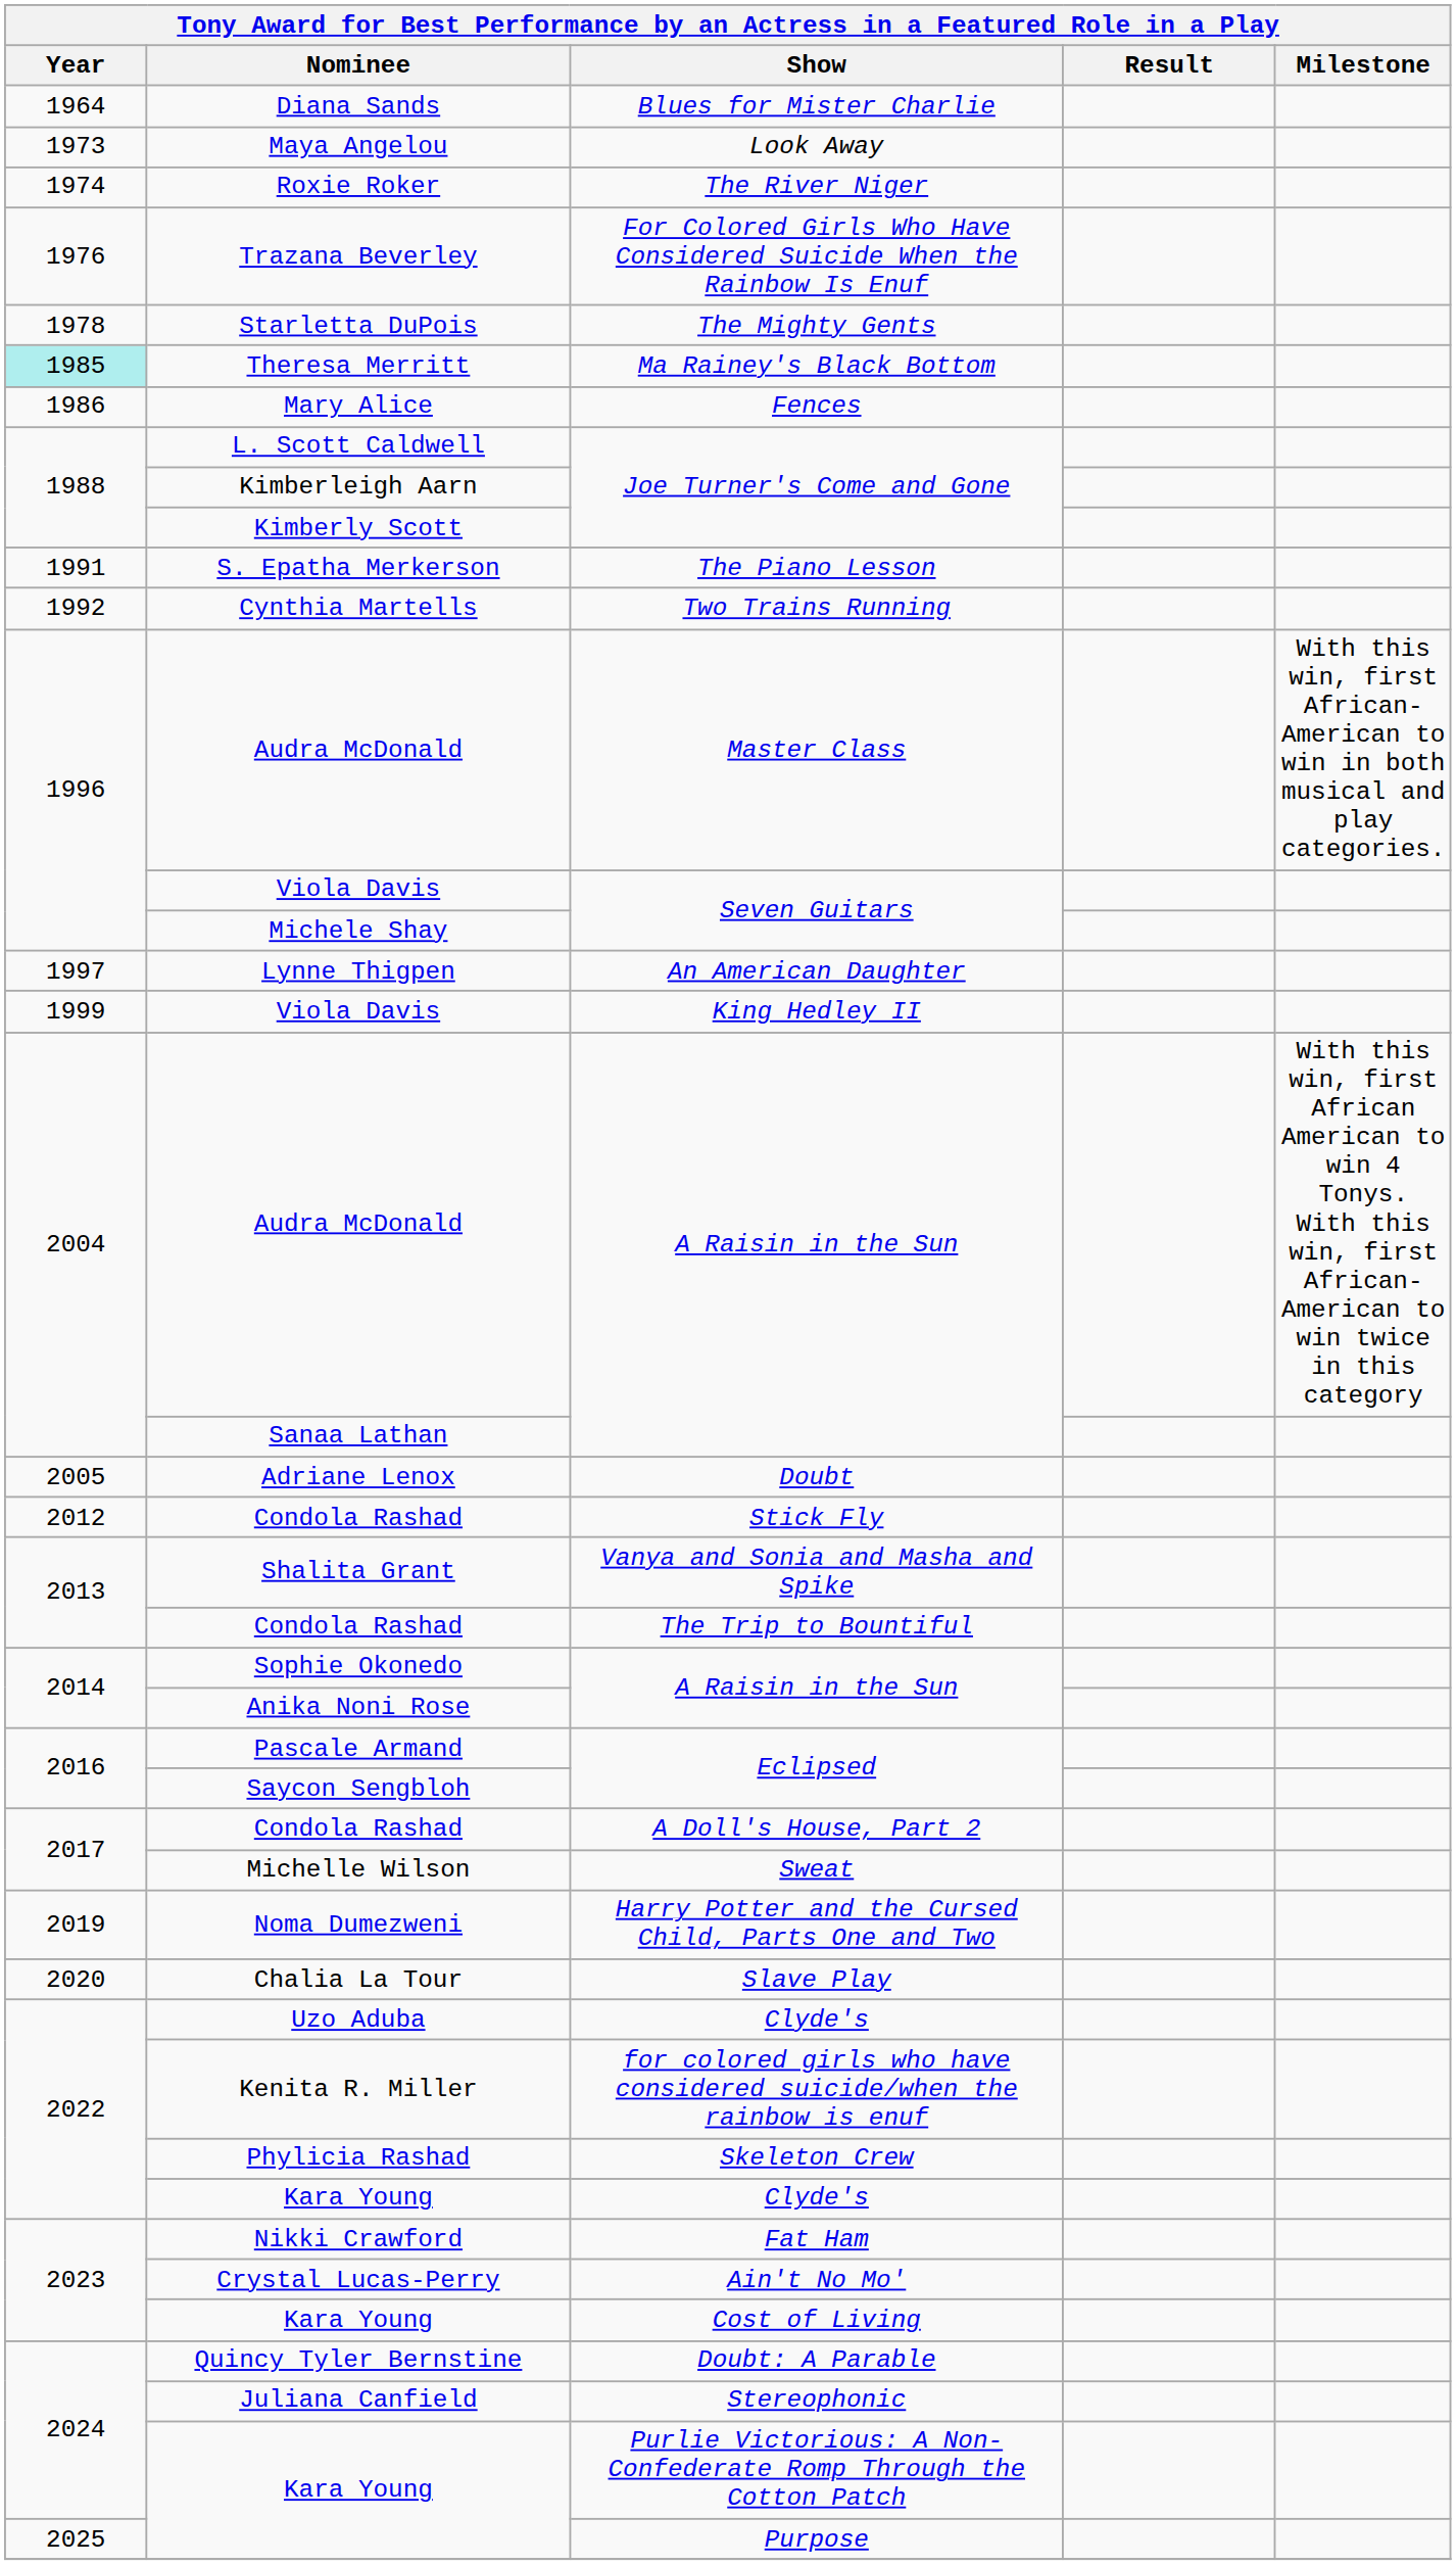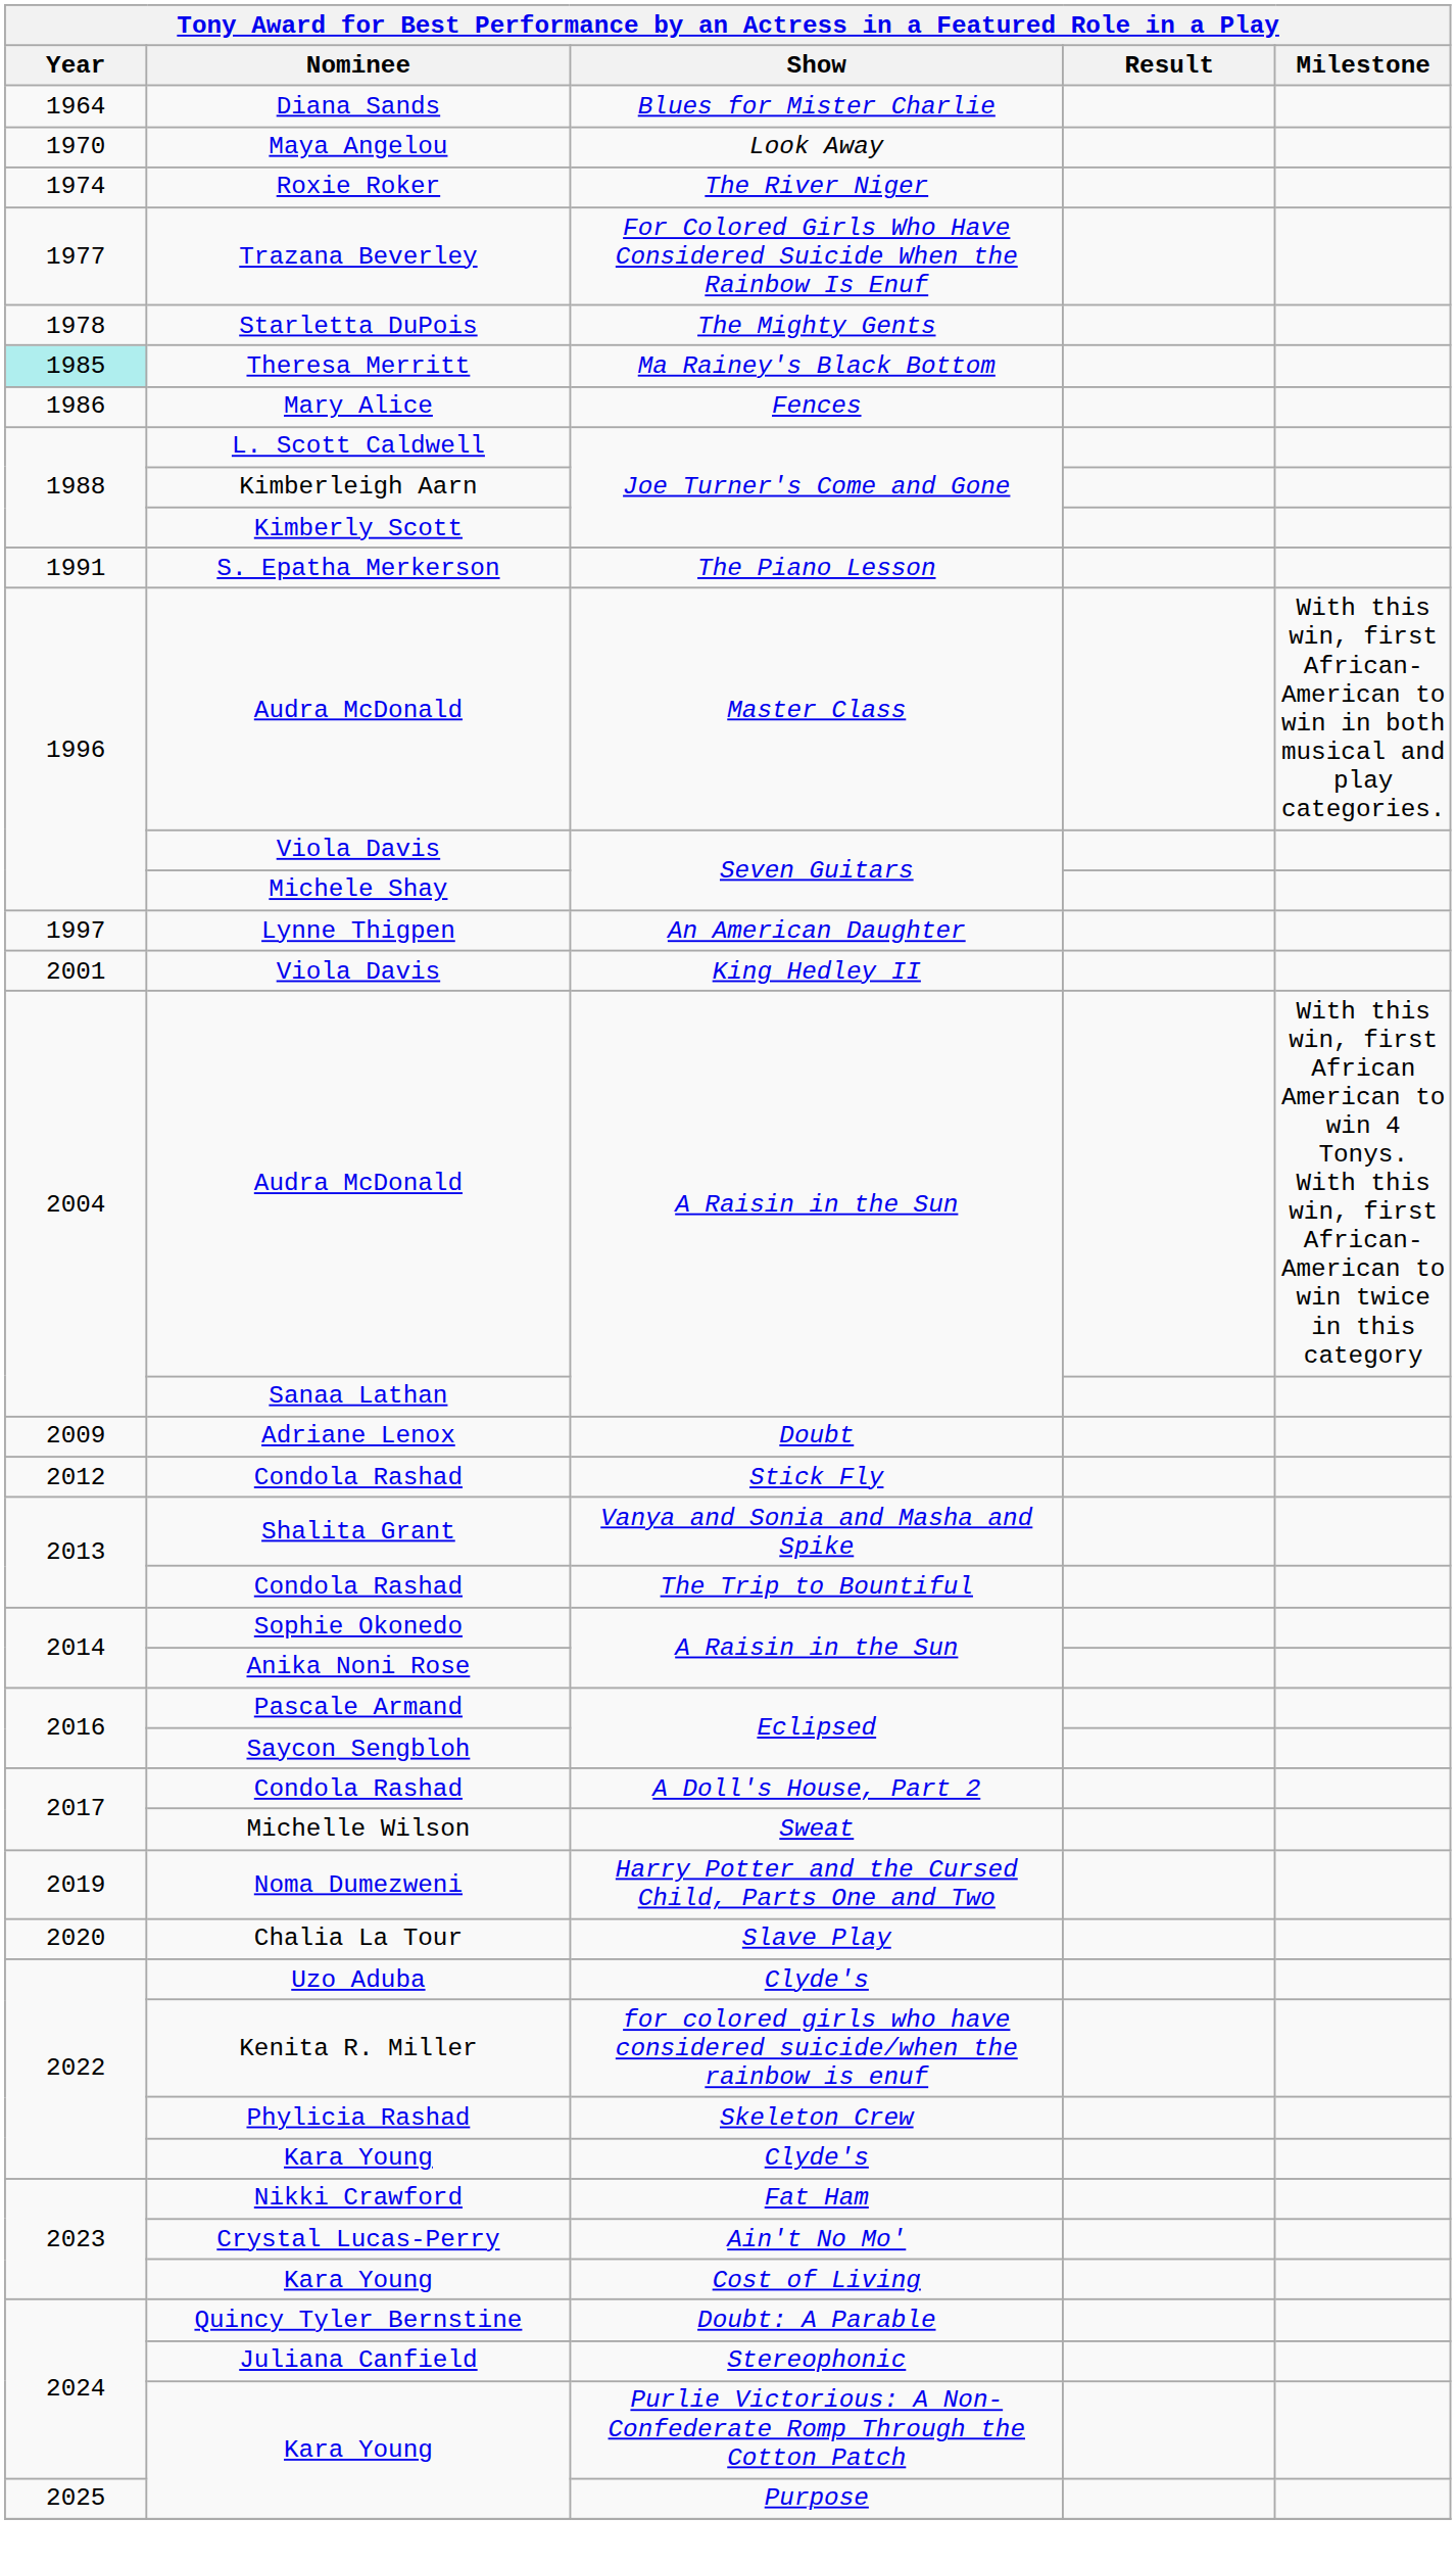Maya Angelou | Year: 1973 -> 1970
Trazana Beverley | Year: 1976 -> 1977
- row: 1992 | Cynthia Martells | Two Trains Running
Viola Davis / King Hedley II | Year: 1999 -> 2001
Adriane Lenox | Year: 2005 -> 2009
